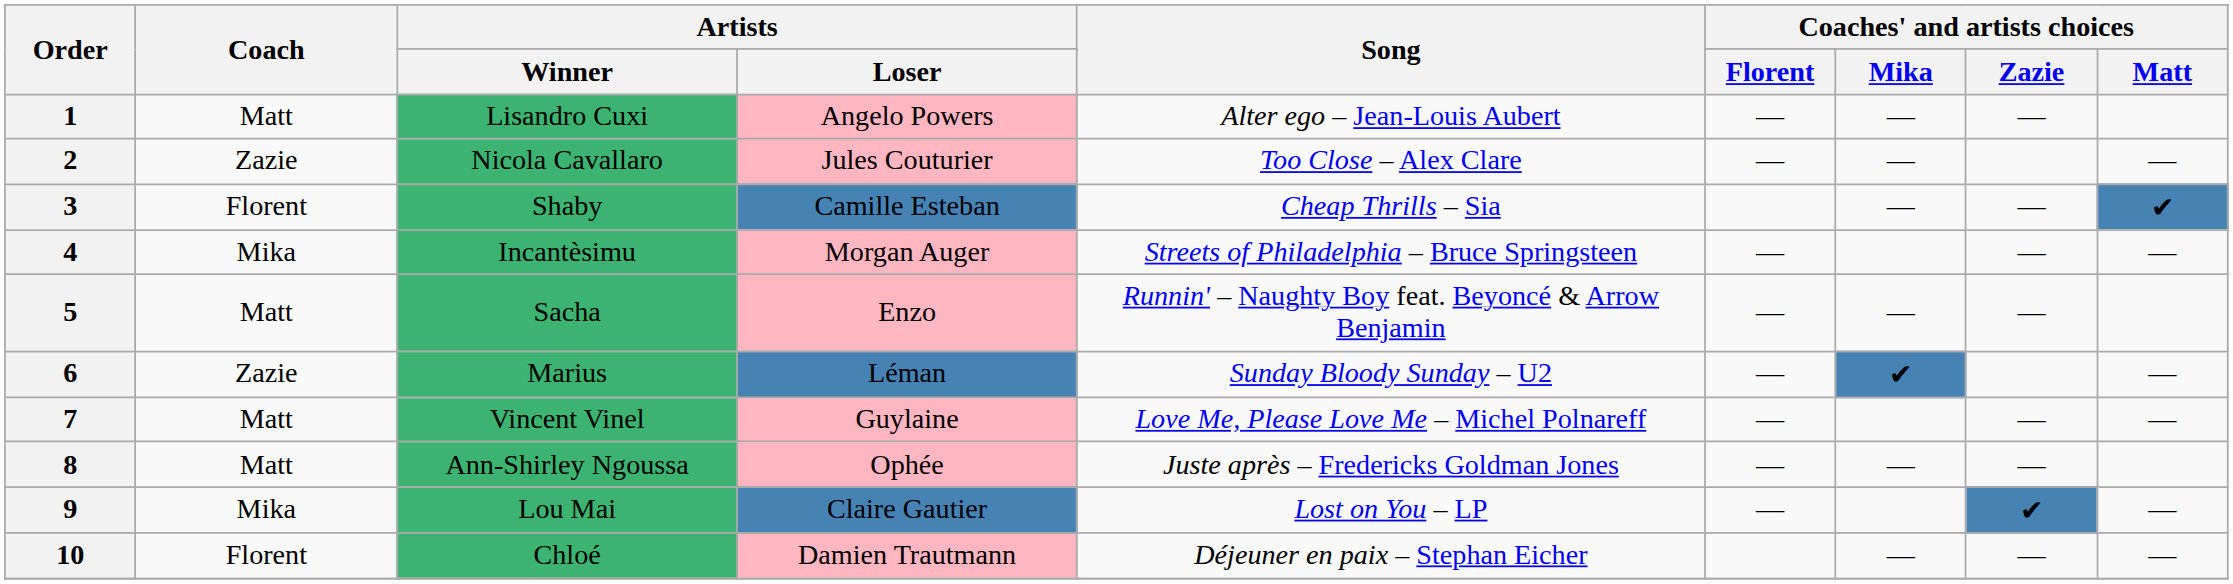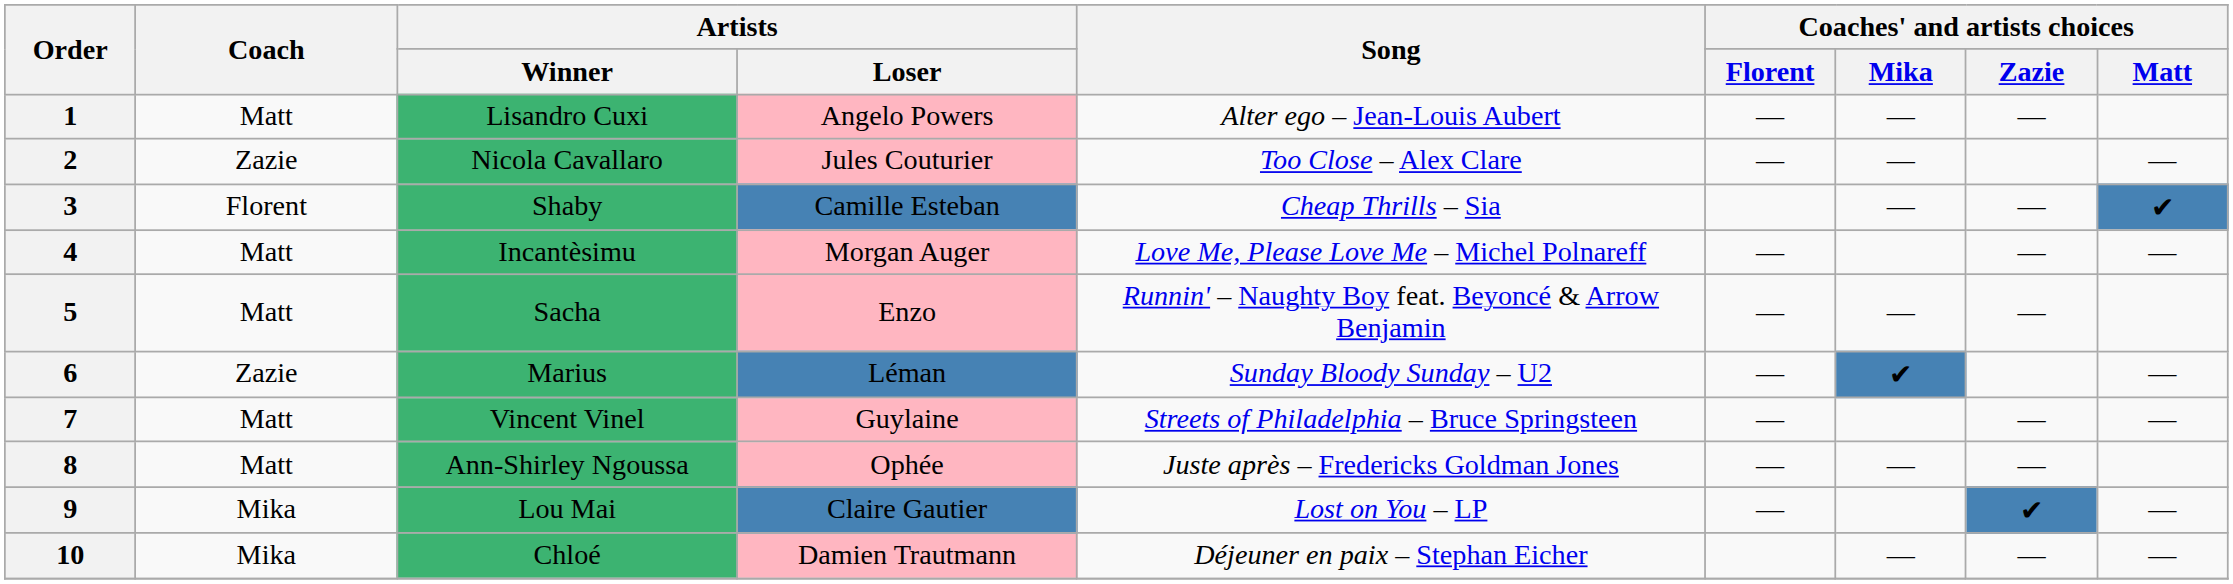4 | Coach: Mika -> Matt
4 | Song: Streets of Philadelphia – Bruce Springsteen -> Love Me, Please Love Me – Michel Polnareff
7 | Song: Love Me, Please Love Me – Michel Polnareff -> Streets of Philadelphia – Bruce Springsteen
10 | Coach: Florent -> Mika
